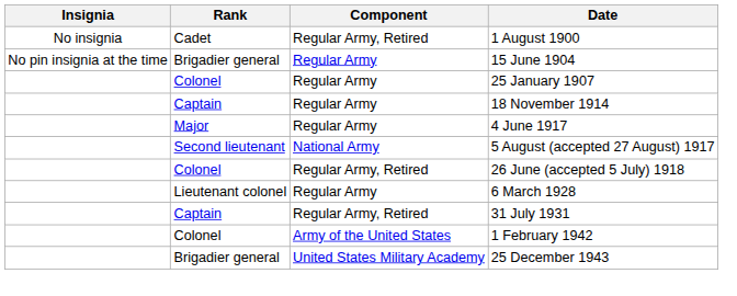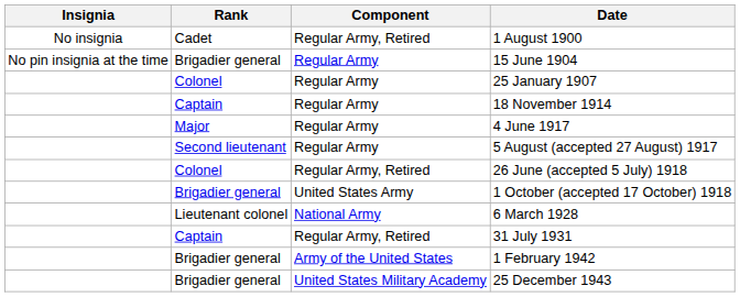5 August (accepted 27 August) 1917 | Component: National Army -> Regular Army
+ row: Brigadier general | United States Army | 1 October (accepted 17 October) 1918
6 March 1928 | Component: Regular Army -> National Army
1 February 1942 | Rank: Colonel -> Brigadier general
